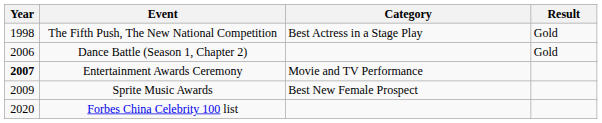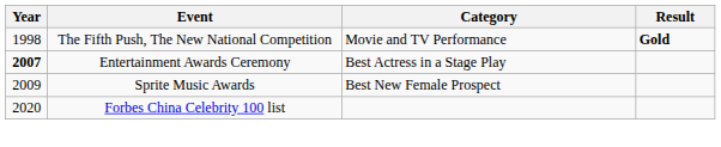The Fifth Push, The New National Competition | Category: Best Actress in a Stage Play -> Movie and TV Performance
The Fifth Push, The New National Competition | Result: normal -> bold
- row: 2006 | Dance Battle (Season 1, Chapter 2) | Gold
Entertainment Awards Ceremony | Category: Movie and TV Performance -> Best Actress in a Stage Play
